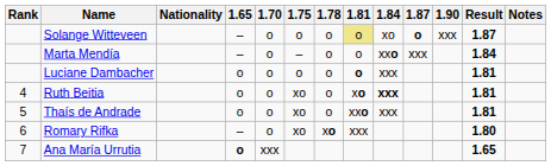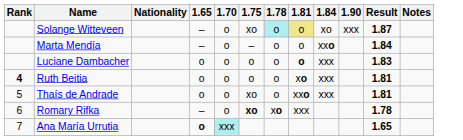- column: 1.87 | o | xxx
Solange Witteveen | 1.75: o -> xo
Solange Witteveen | 1.78: no background -> paleturquoise background
Luciane Dambacher | Result: 1.81 -> 1.83
Ruth Beitia | Rank: normal -> bold
Ruth Beitia | 1.75: xo -> o
Ruth Beitia | 1.84: bold -> normal
Romary Rifka | 1.75: normal -> bold
Romary Rifka | Result: 1.80 -> 1.78
Ana María Urrutia | 1.70: no background -> paleturquoise background
